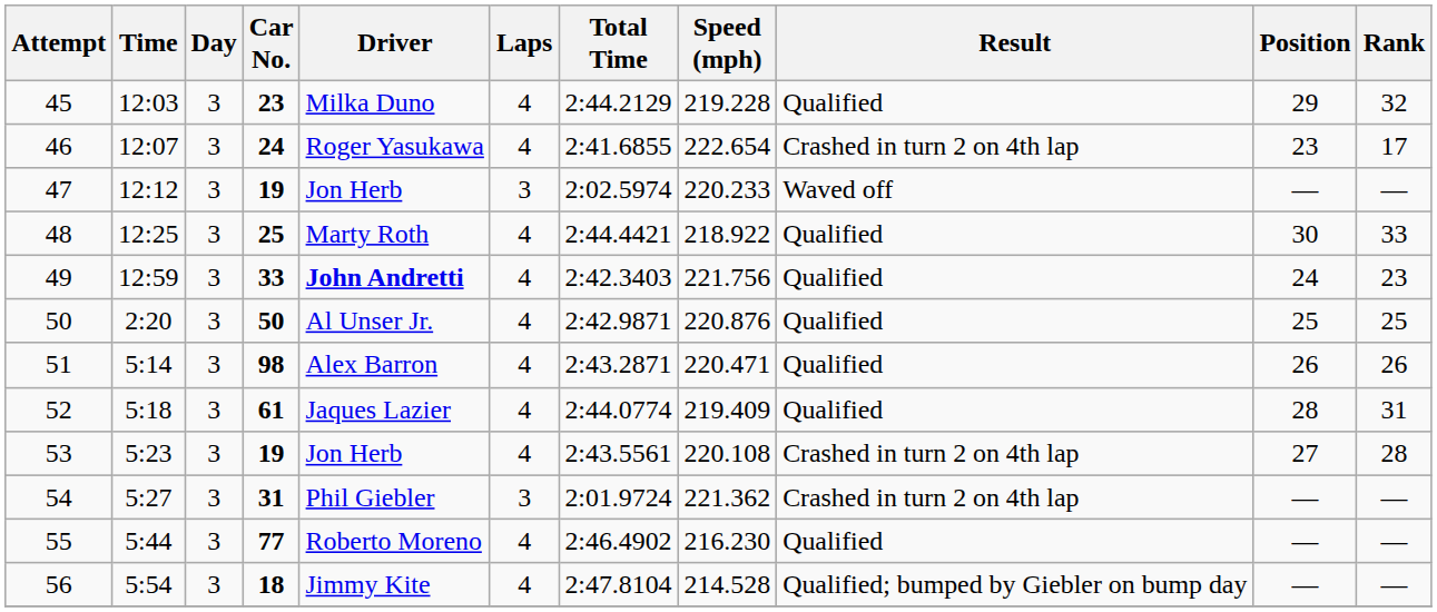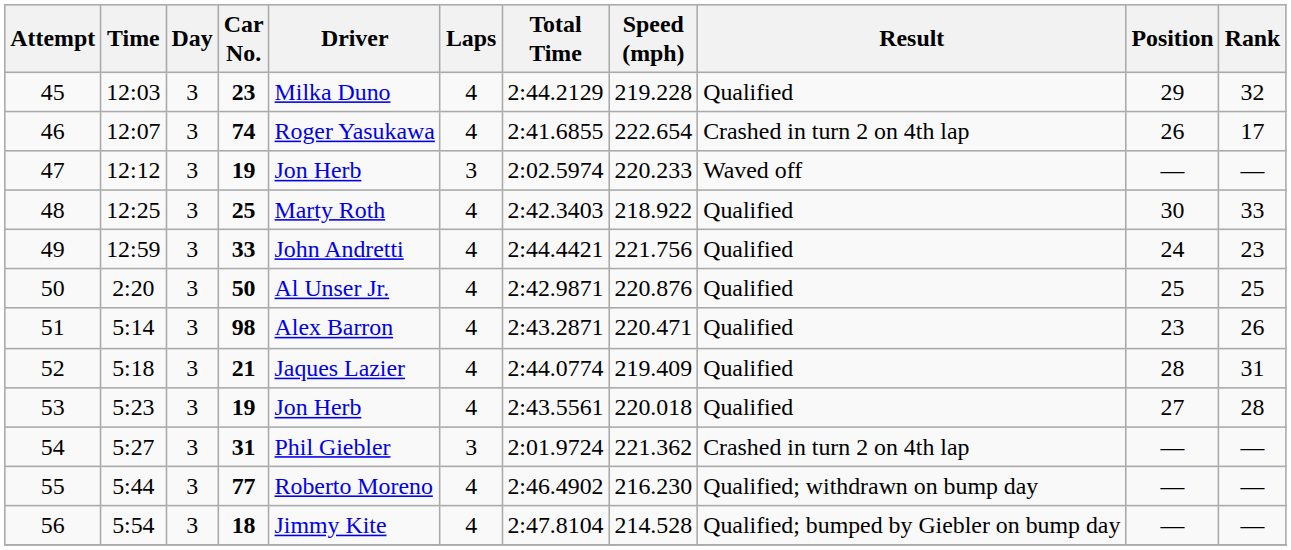46 | Car No.: 24 -> 74
46 | Position: 23 -> 26
48 | Total Time: 2:44.4421 -> 2:42.3403
49 | Driver: bold -> normal
49 | Total Time: 2:42.3403 -> 2:44.4421
51 | Position: 26 -> 23
52 | Car No.: 61 -> 21
53 | Speed (mph): 220.108 -> 220.018
53 | Result: Crashed in turn 2 on 4th lap -> Qualified
55 | Result: Qualified -> Qualified; withdrawn on bump day
